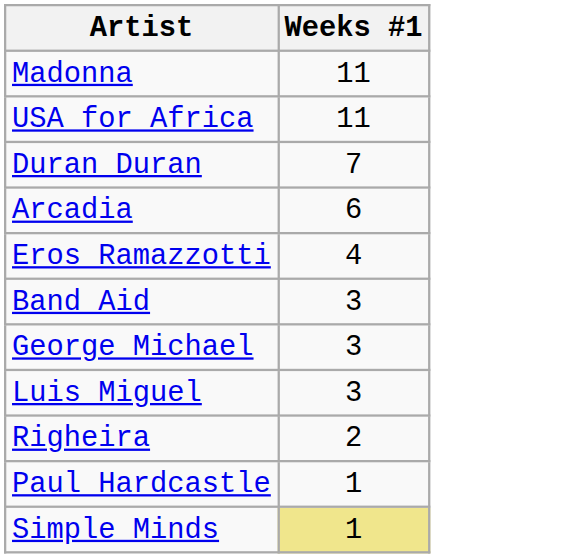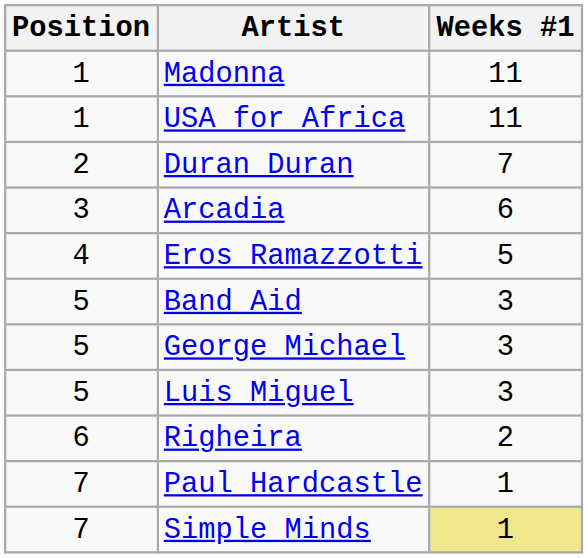+ column: Position | 1 | 1 | 2 | 3 | 4 | 5 | 5 | 5 | 6 | 7 | 7
Eros Ramazzotti | Weeks #1: 4 -> 5
